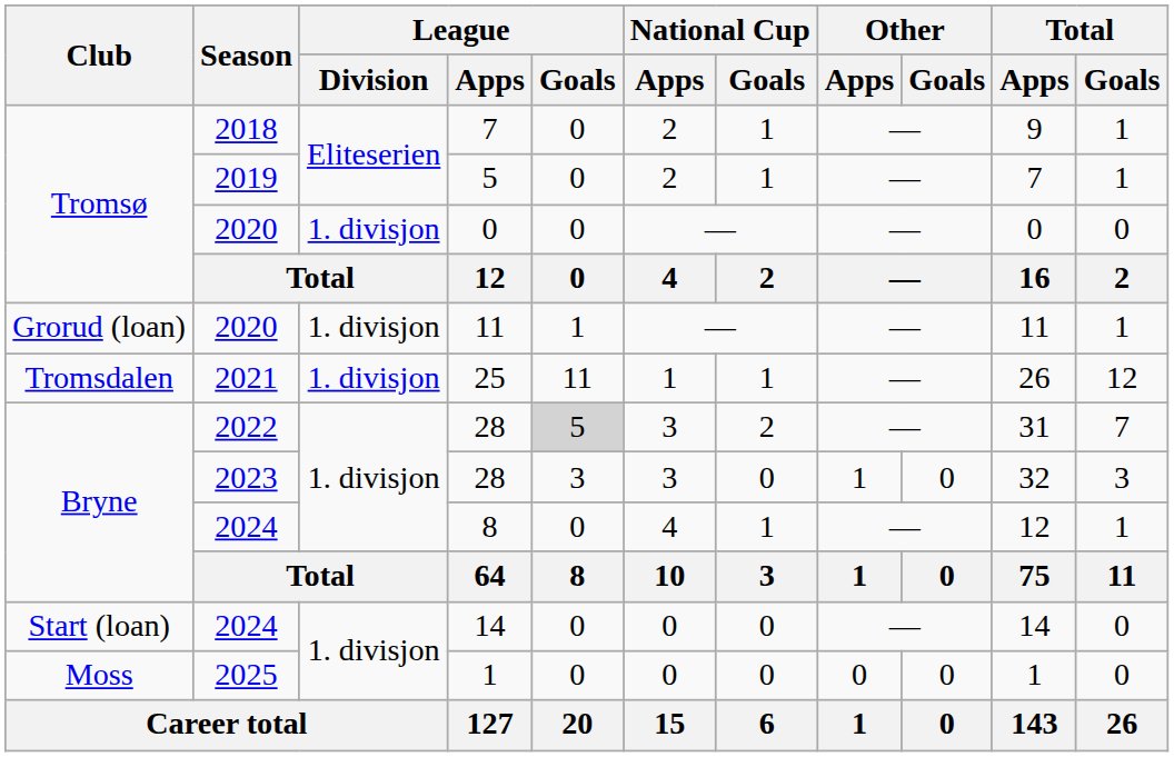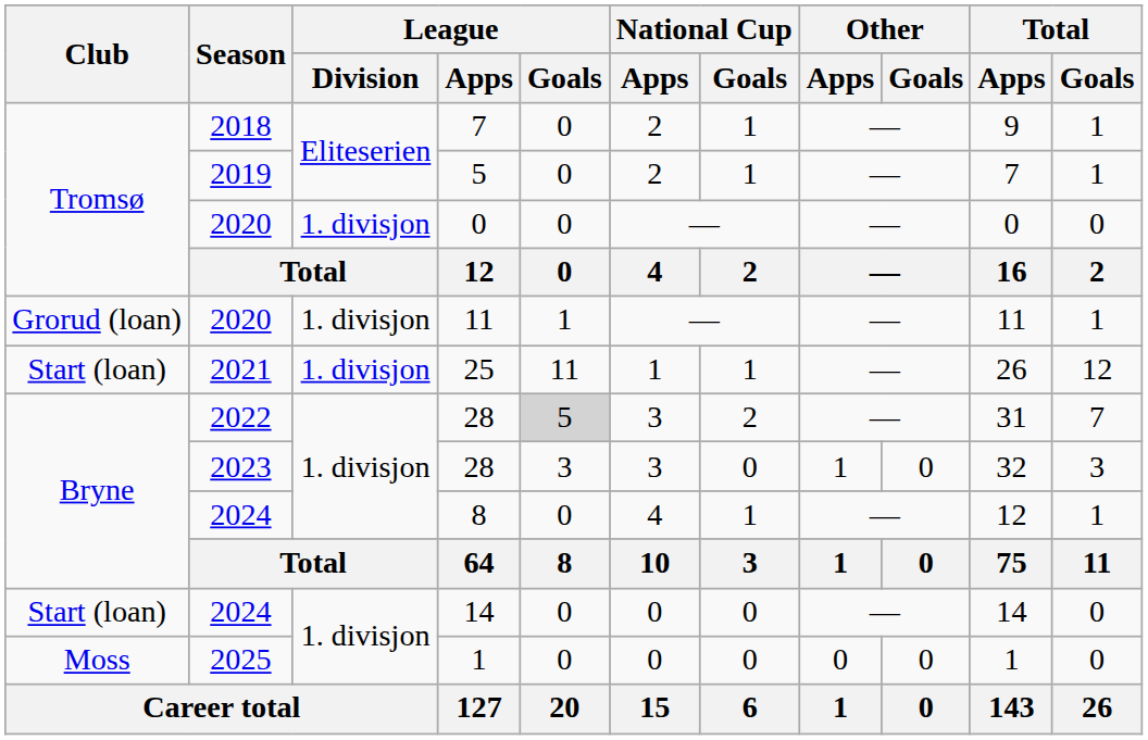25 | Club: Tromsdalen -> Start (loan)
